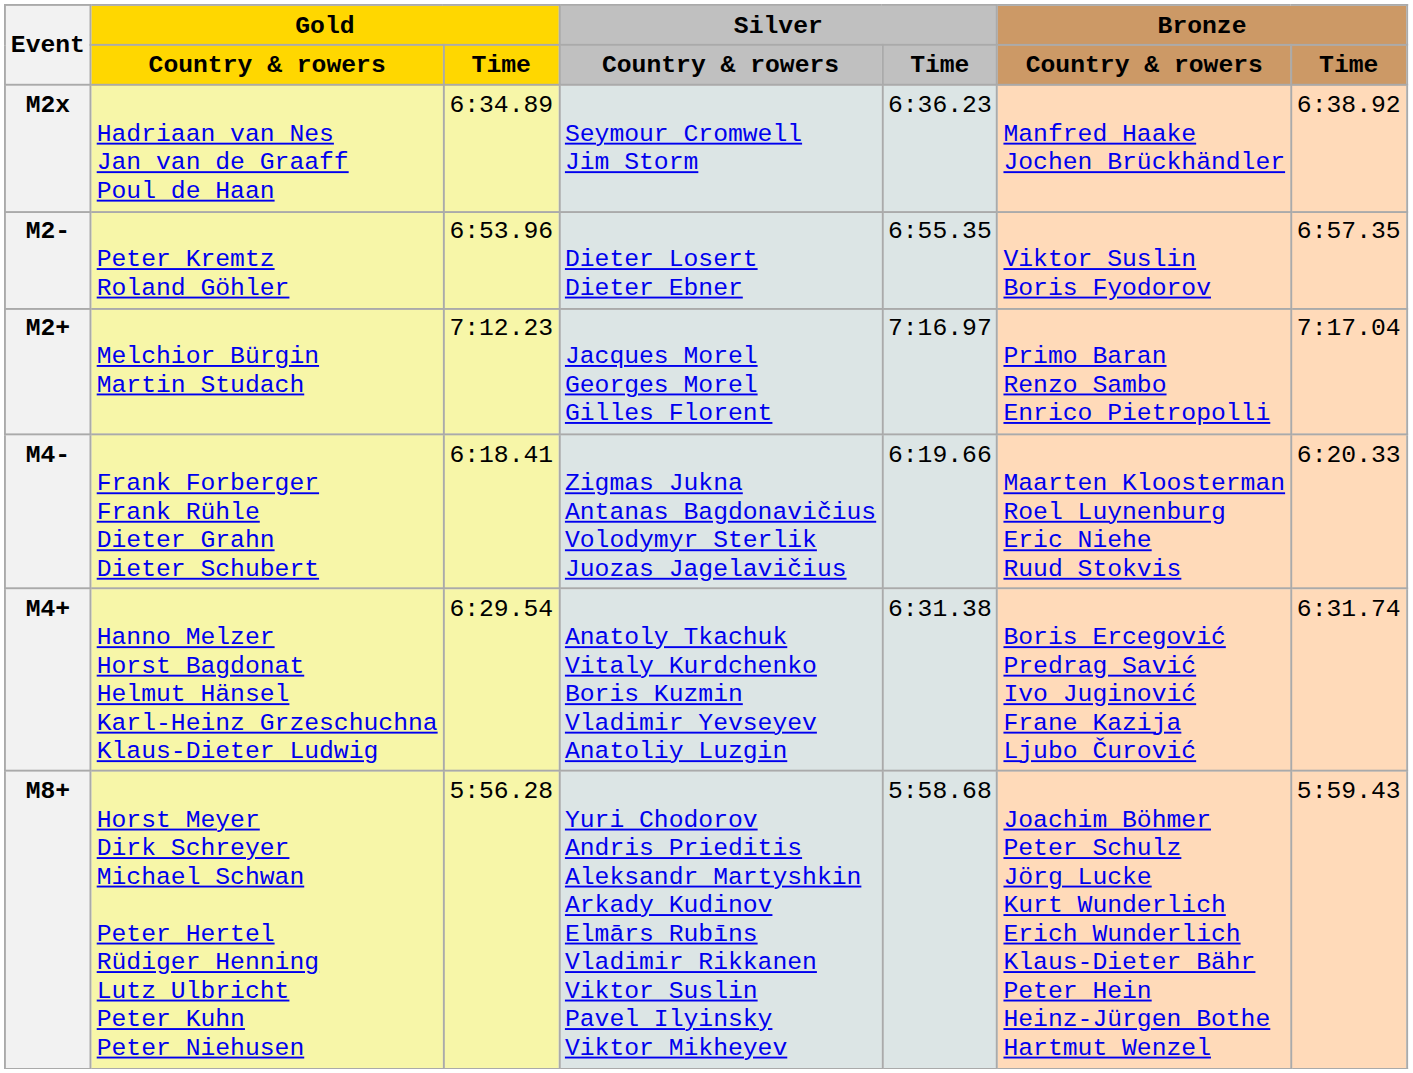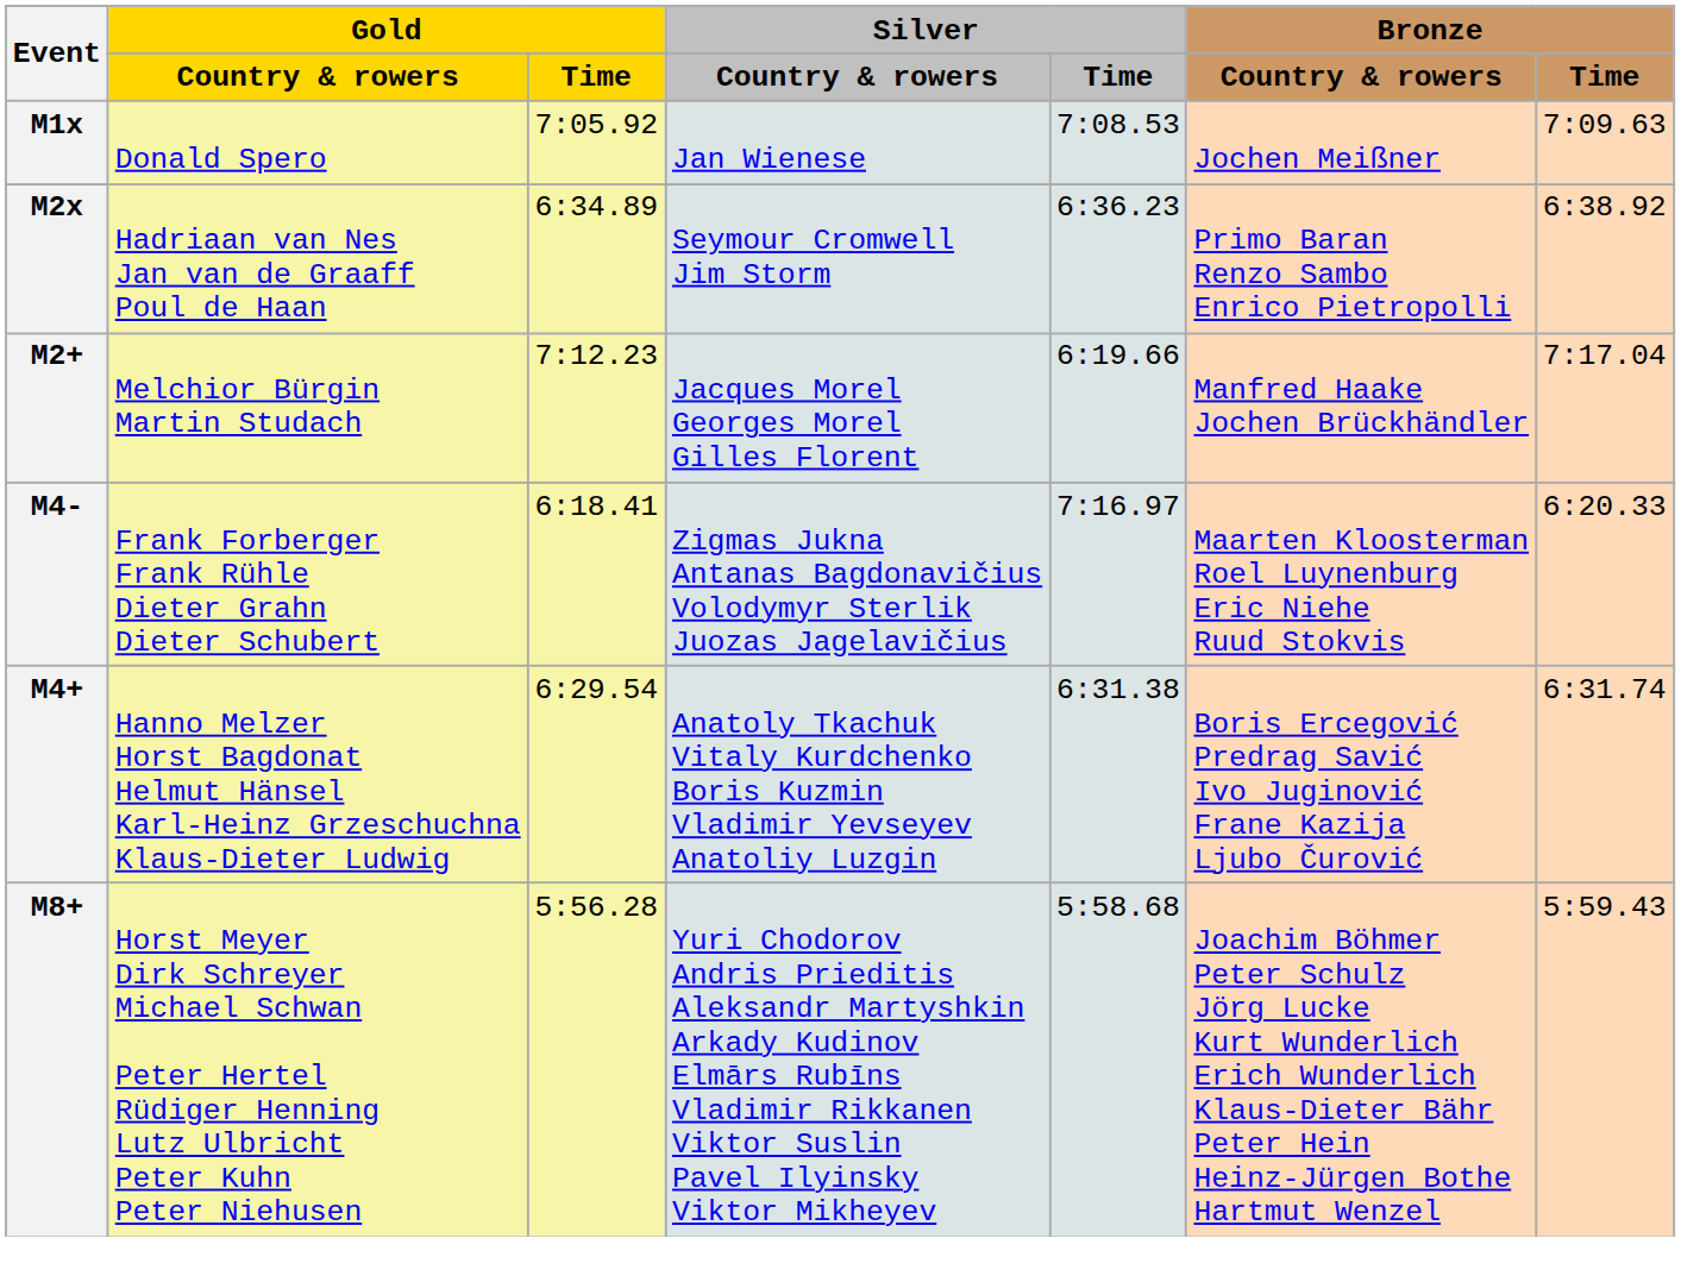+ row: M1x | Donald Spero | 7:05.92 | Jan Wienese | 7:08.53 | Jochen Meißner | 7:09.63
M2x | Bronze / Country & rowers: Manfred Haake Jochen Brückhändler -> Primo Baran Renzo Sambo Enrico Pietropolli
- row: M2- | Peter Kremtz Roland Göhler | 6:53.96 | Dieter Losert Dieter Ebner | 6:55.35 | Viktor Suslin Boris Fyodorov | 6:57.35
M2+ | Silver / Time: 7:16.97 -> 6:19.66
M2+ | Bronze / Country & rowers: Primo Baran Renzo Sambo Enrico Pietropolli -> Manfred Haake Jochen Brückhändler
M4- | Silver / Time: 6:19.66 -> 7:16.97
